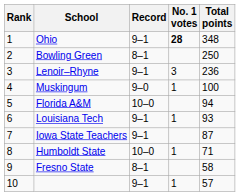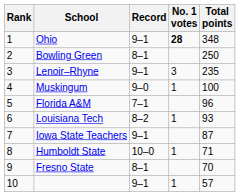Lenoir–Rhyne | Total points: 236 -> 235
Florida A&M | Record: 10–0 -> 7–1
Florida A&M | Total points: 94 -> 96
Louisiana Tech | Record: 9–1 -> 8–2
Fresno State | Total points: 58 -> 70
